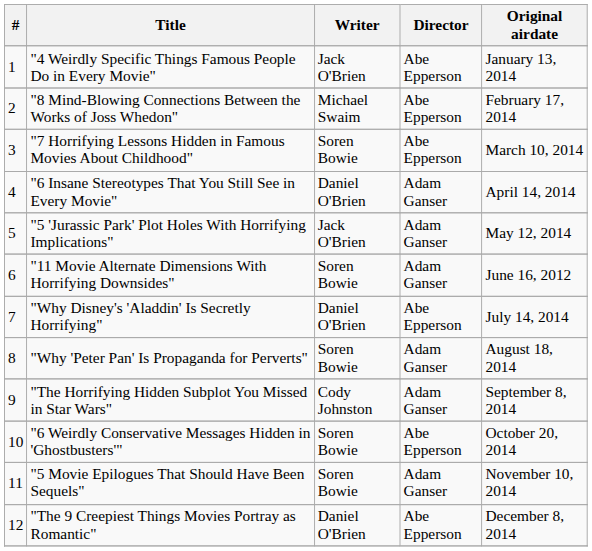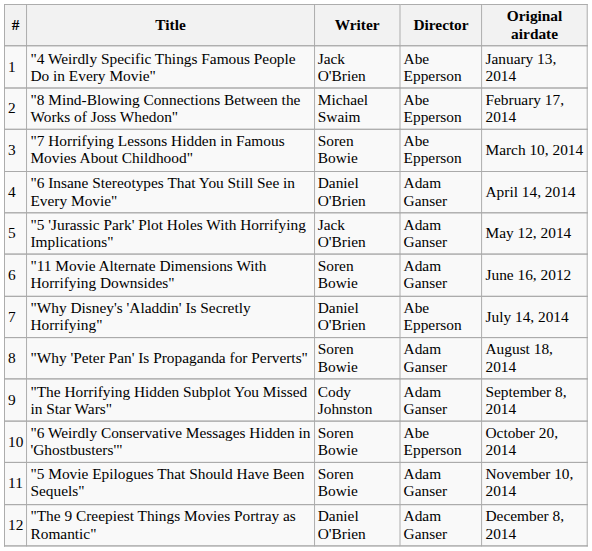"The 9 Creepiest Things Movies Portray as Romantic" | Director: Abe Epperson -> Adam Ganser
